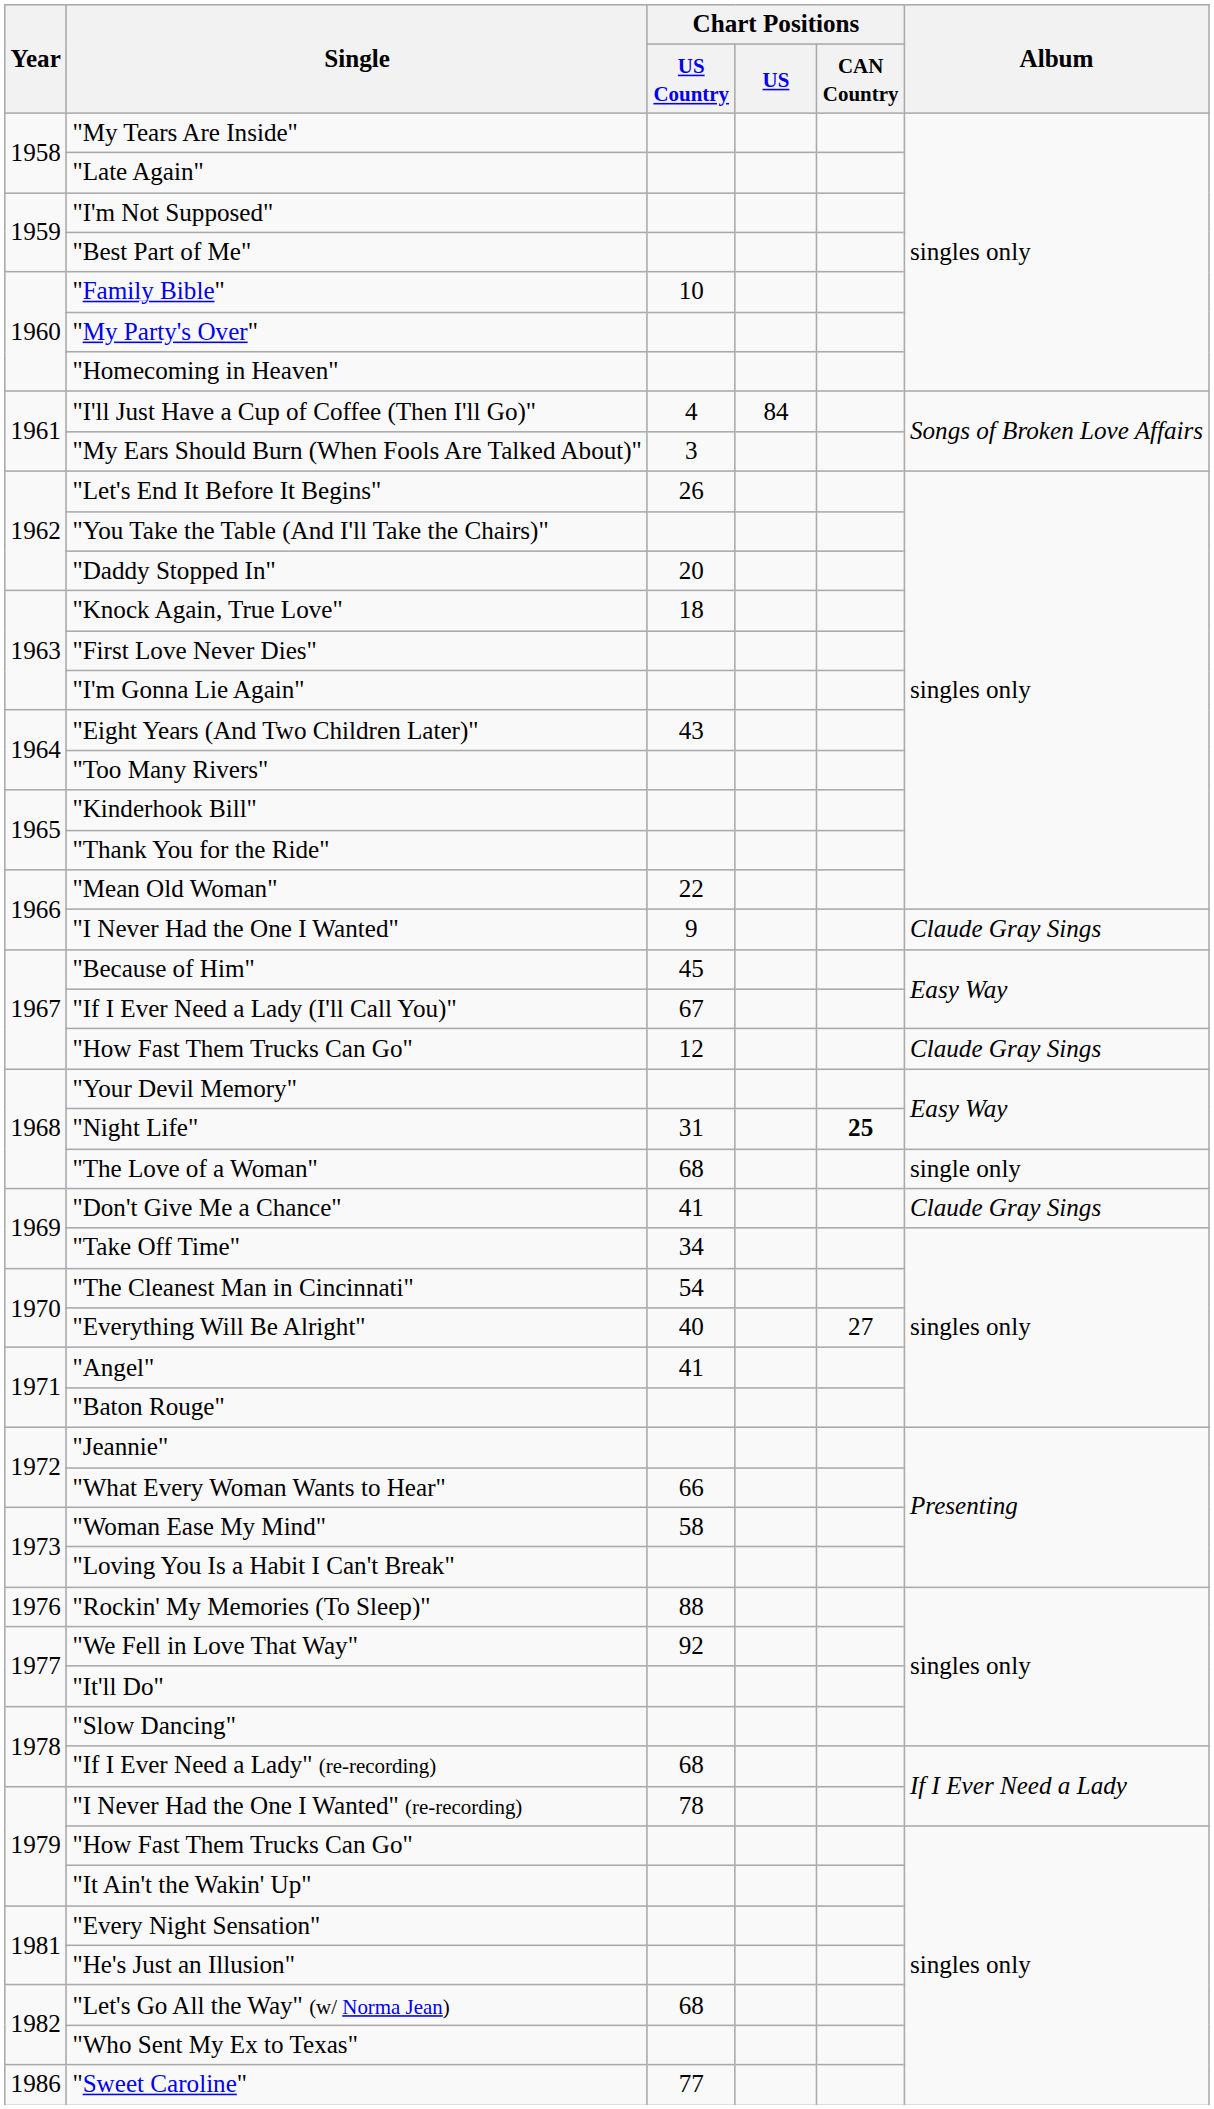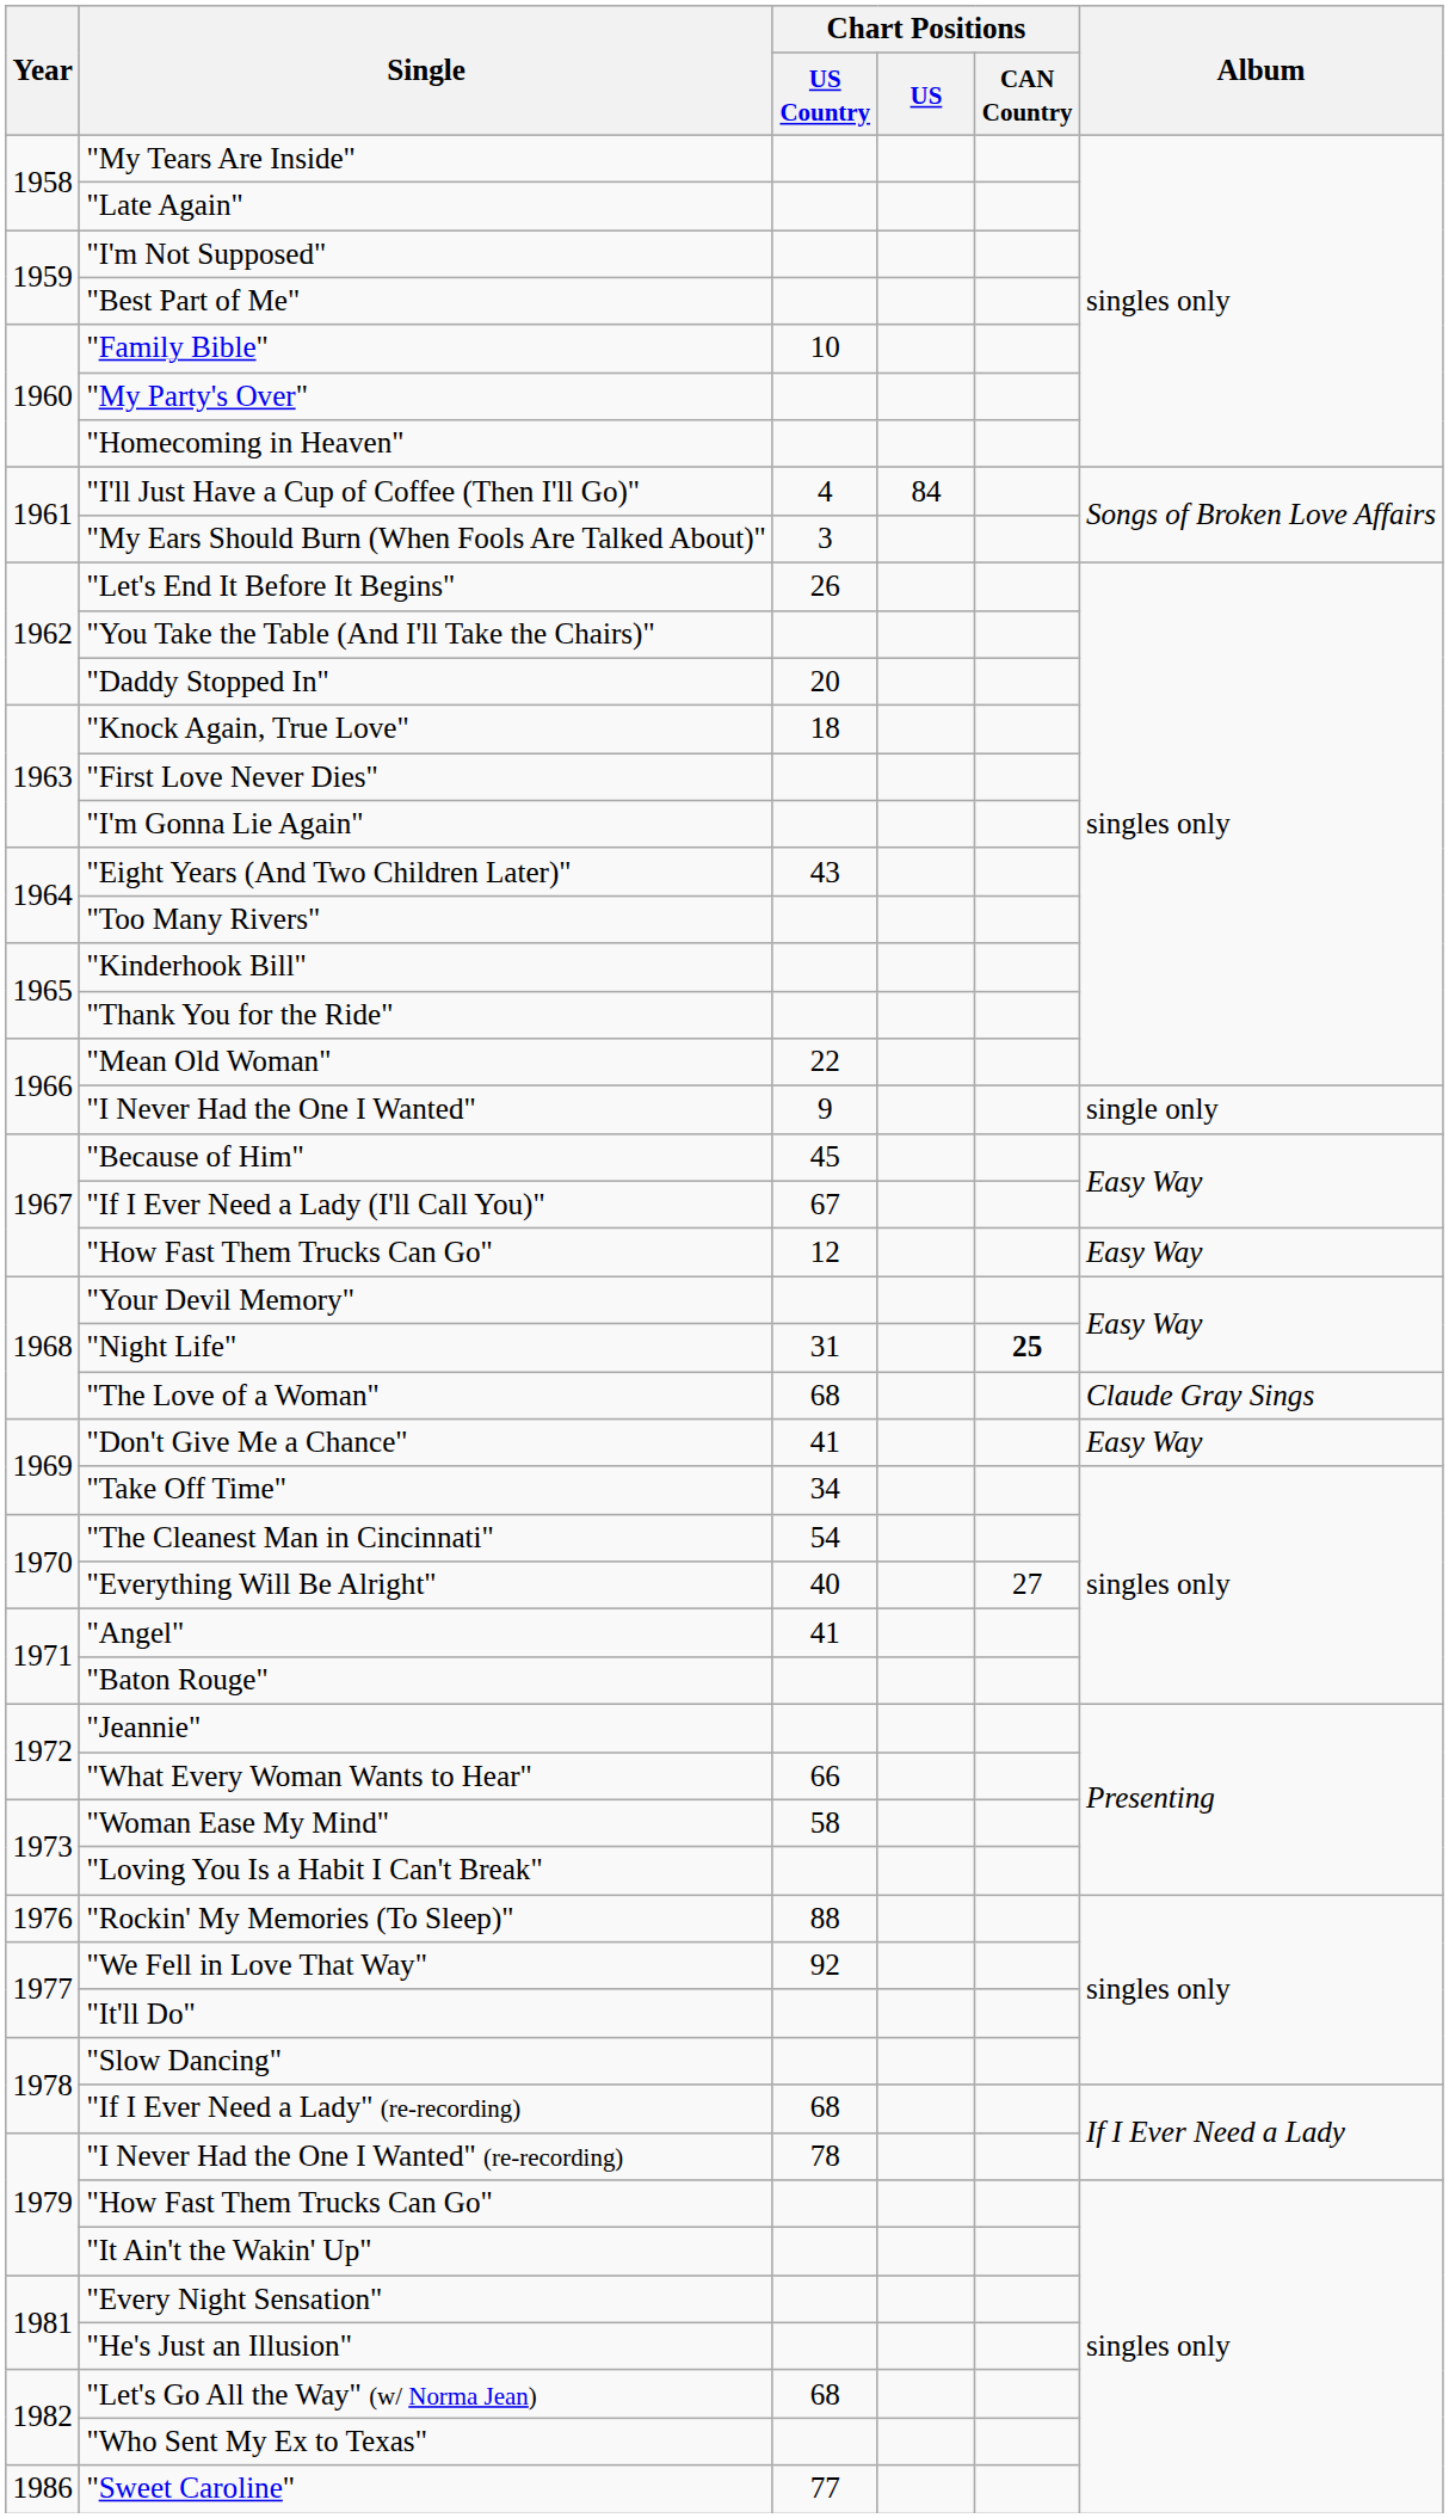"I Never Had the One I Wanted" | Album: Claude Gray Sings -> single only
"How Fast Them Trucks Can Go" / 12 | Album: Claude Gray Sings -> Easy Way
"The Love of a Woman" | Album: single only -> Claude Gray Sings
"Don't Give Me a Chance" | Album: Claude Gray Sings -> Easy Way
